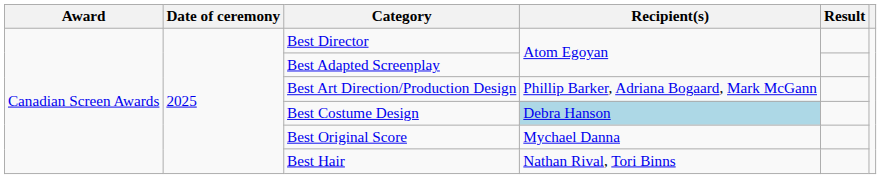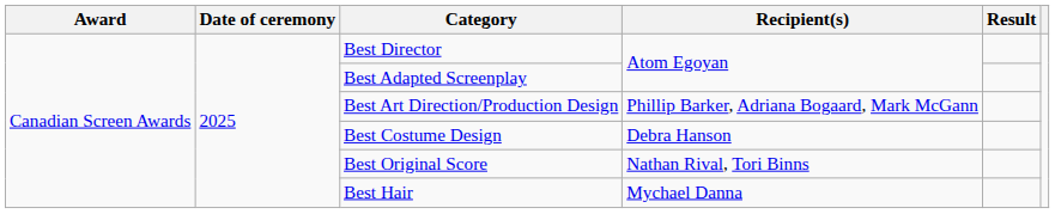Best Costume Design | Recipient(s): lightblue background -> no background
Best Original Score | Recipient(s): Mychael Danna -> Nathan Rival, Tori Binns
Best Hair | Recipient(s): Nathan Rival, Tori Binns -> Mychael Danna
